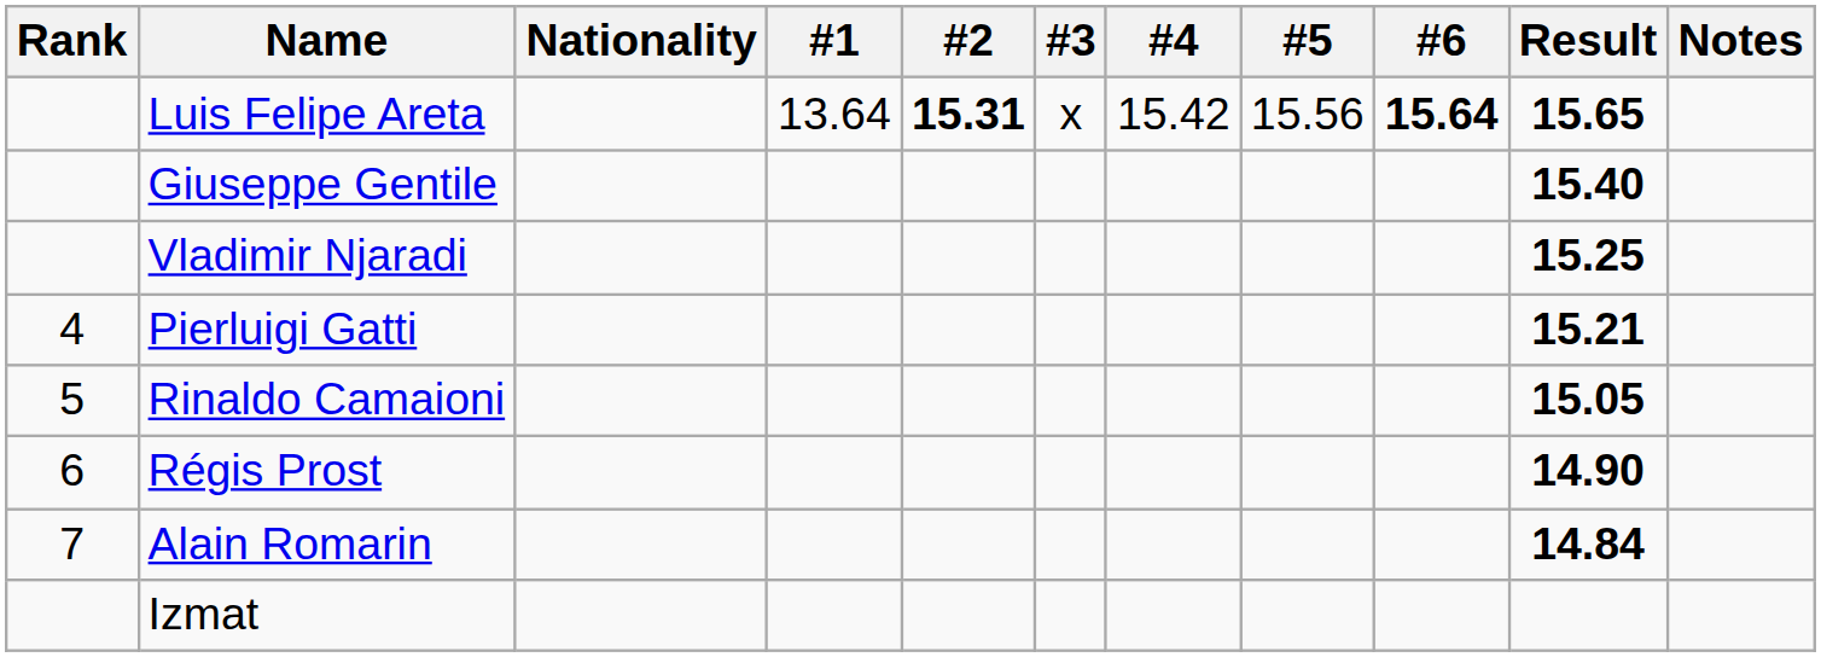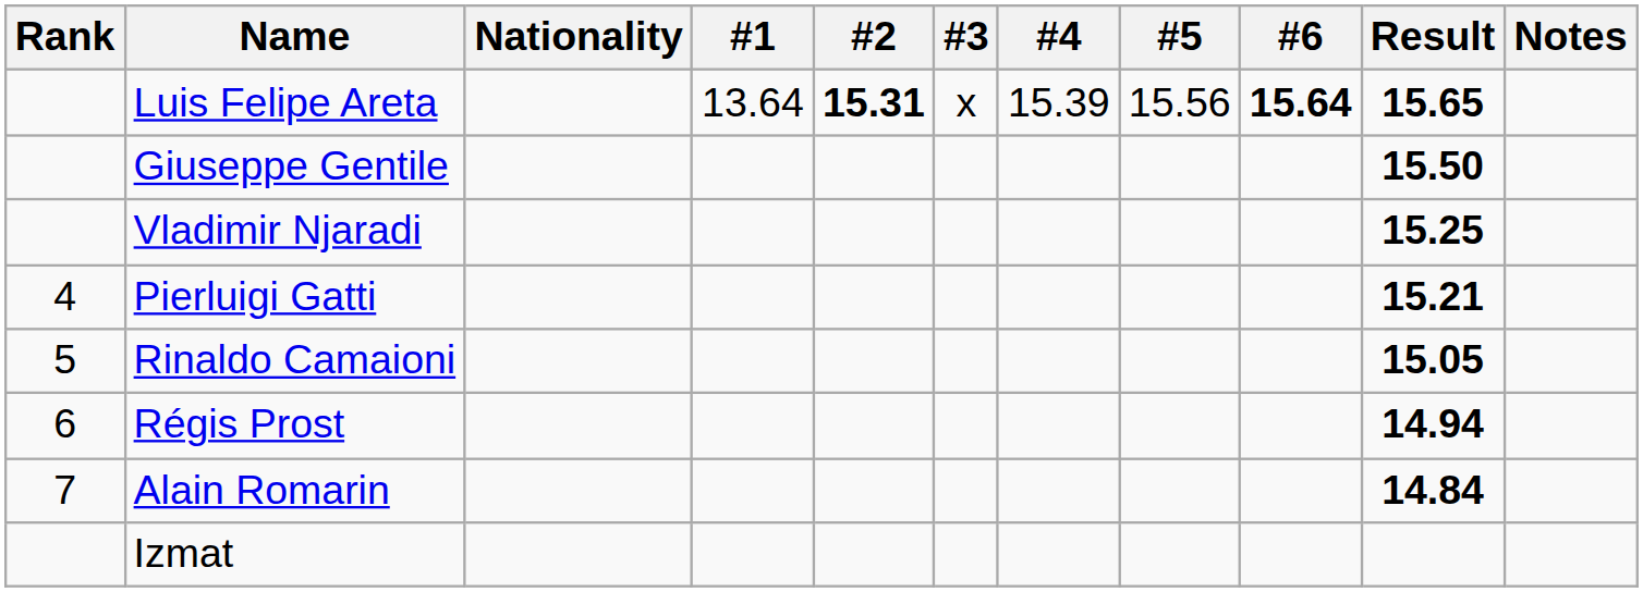Luis Felipe Areta | #4: 15.42 -> 15.39
Giuseppe Gentile | Result: 15.40 -> 15.50
Régis Prost | Result: 14.90 -> 14.94
